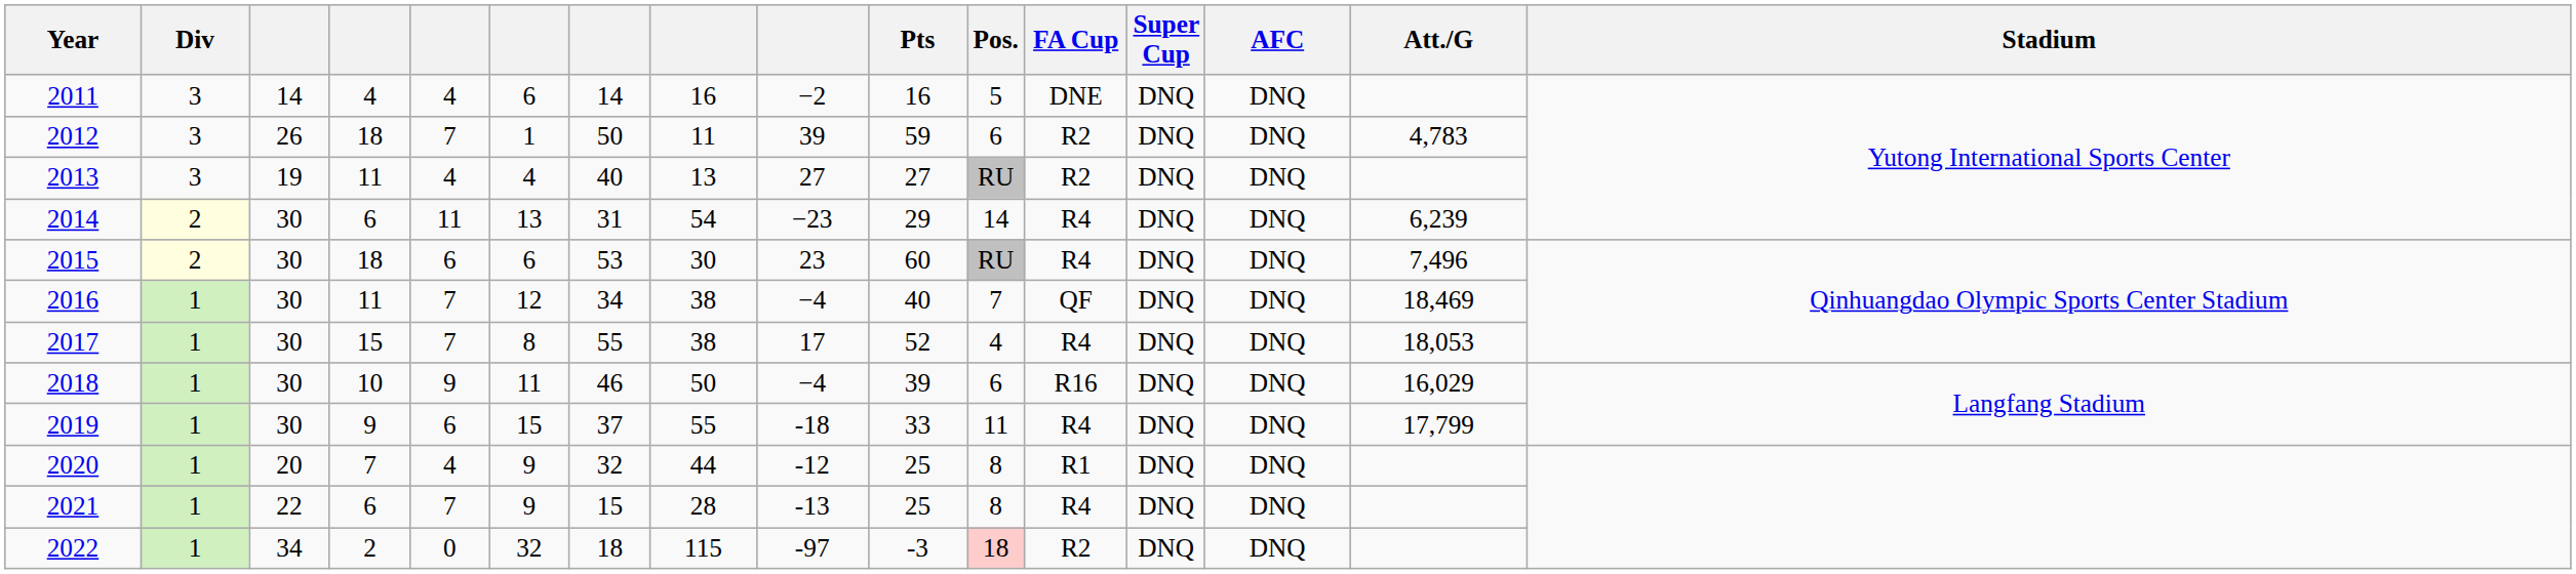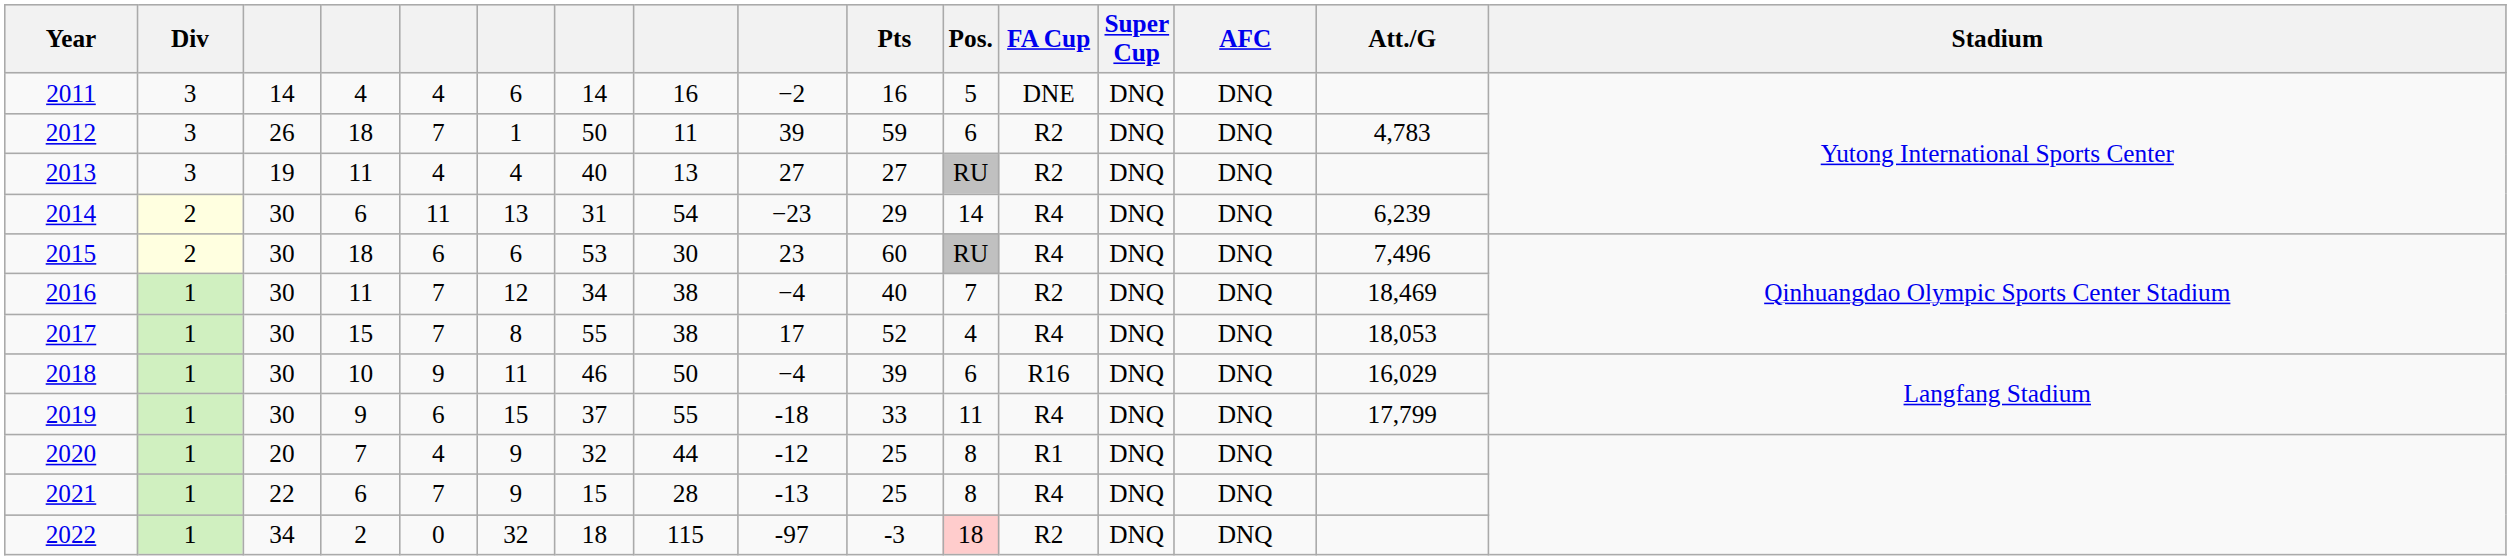2016 | FA Cup: QF -> R2
